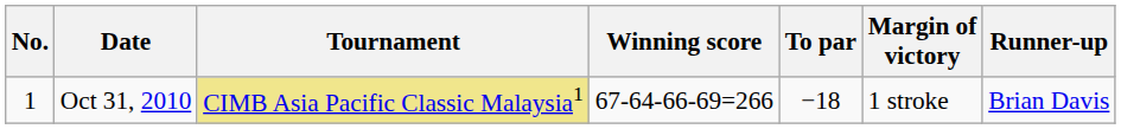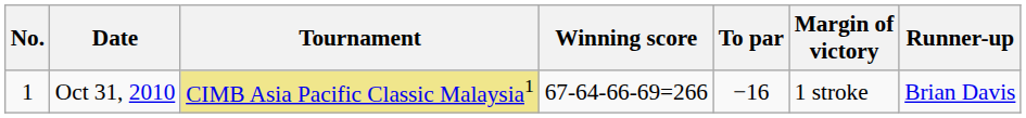Oct 31, 2010 | To par: −18 -> −16
